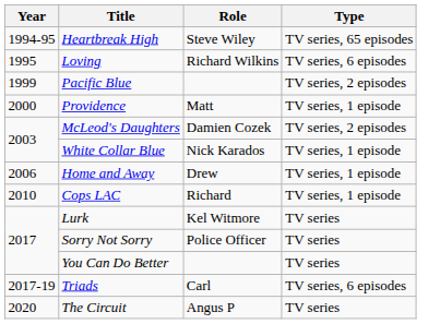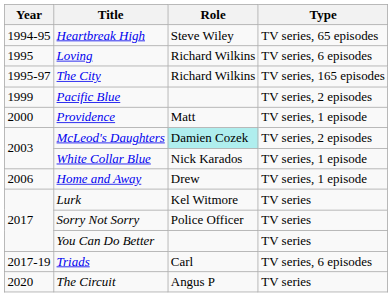+ row: 1995-97 | The City | Richard Wilkins | TV series, 165 episodes
McLeod's Daughters | Role: no background -> paleturquoise background
- row: 2010 | Cops LAC | Richard | TV series, 1 episode
